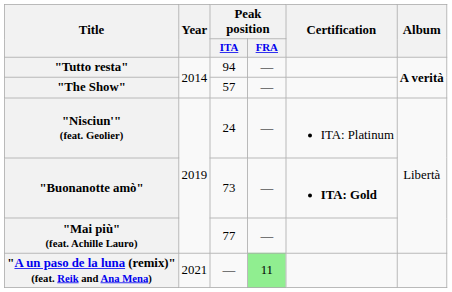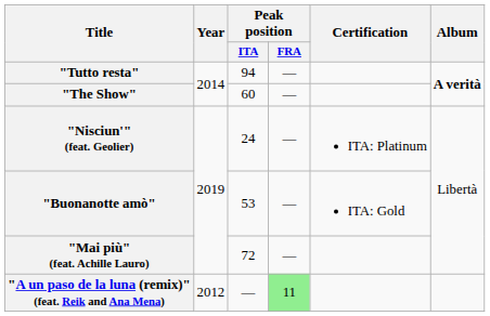"The Show" | Peak position / ITA: 57 -> 60
"Buonanotte amò" | Peak position / ITA: 73 -> 53
"Buonanotte amò" | Certification: bold -> normal
"Mai più" (feat. Achille Lauro) | Peak position / ITA: 77 -> 72
"A un paso de la luna (remix)" (feat. Reik and Ana Mena) | Year: 2021 -> 2012
